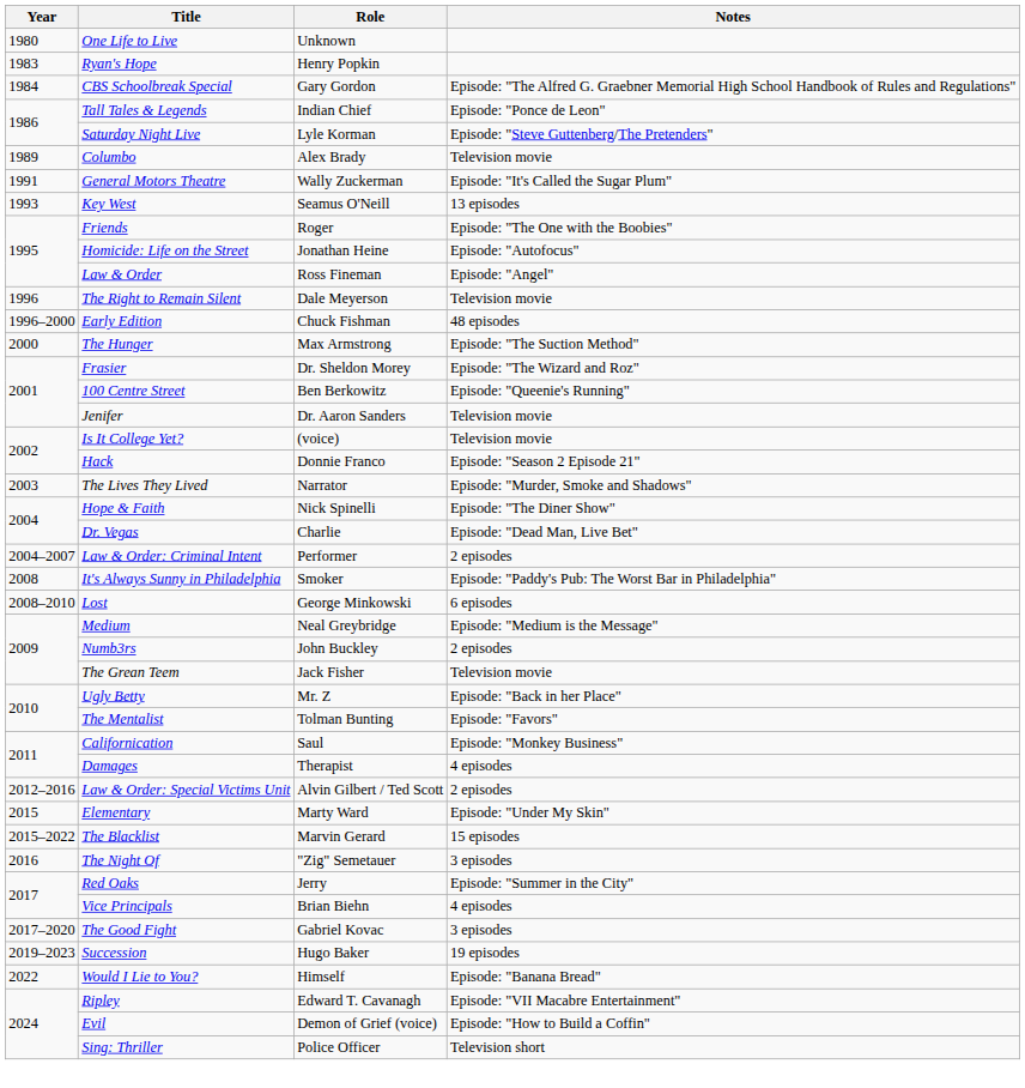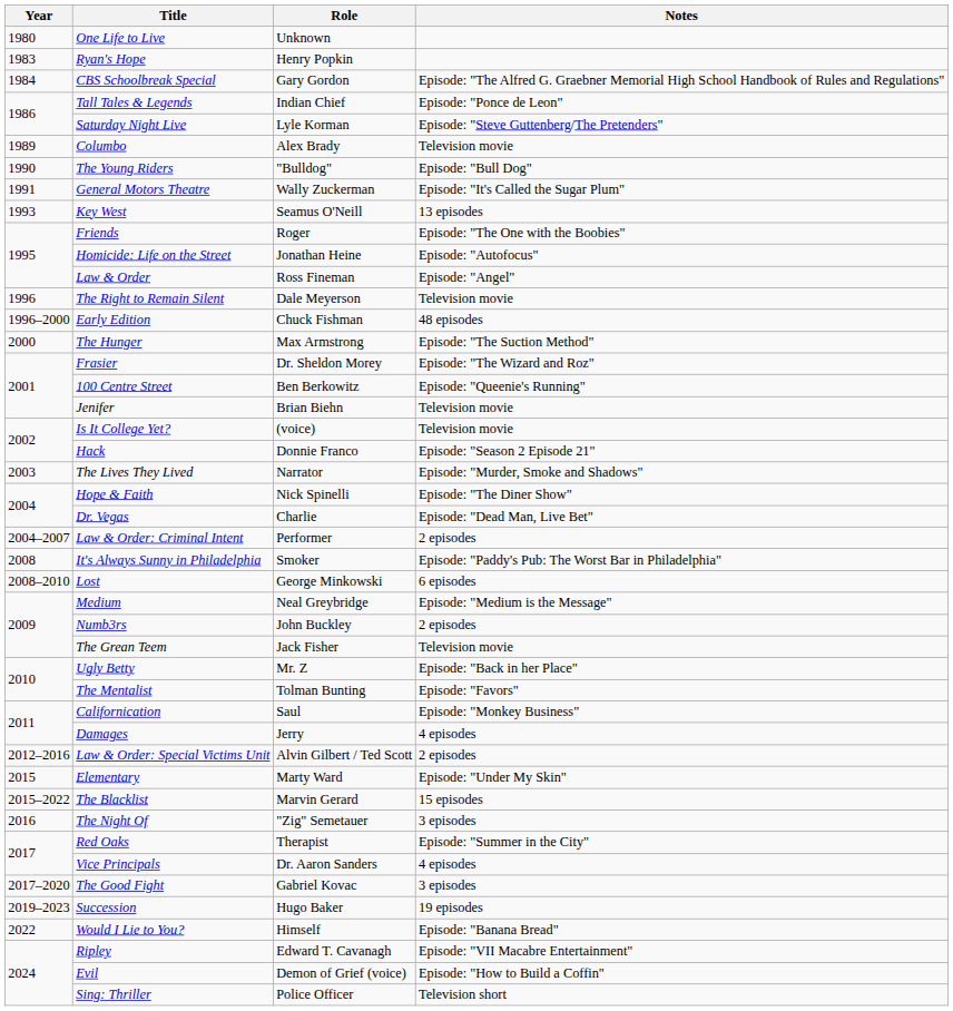+ row: 1990 | The Young Riders | "Bulldog" | Episode: "Bull Dog"
Jenifer | Role: Dr. Aaron Sanders -> Brian Biehn
Damages | Role: Therapist -> Jerry
Red Oaks | Role: Jerry -> Therapist
Vice Principals | Role: Brian Biehn -> Dr. Aaron Sanders
